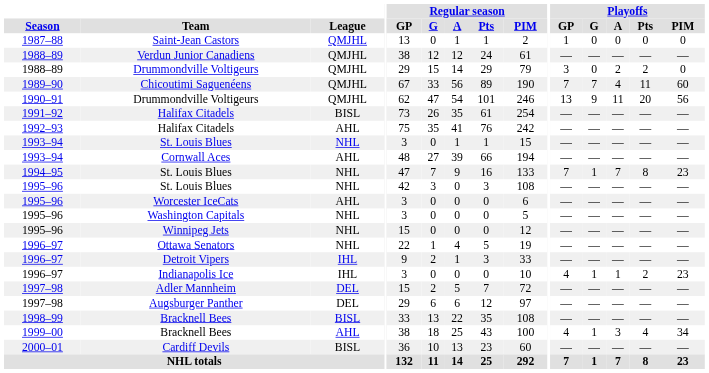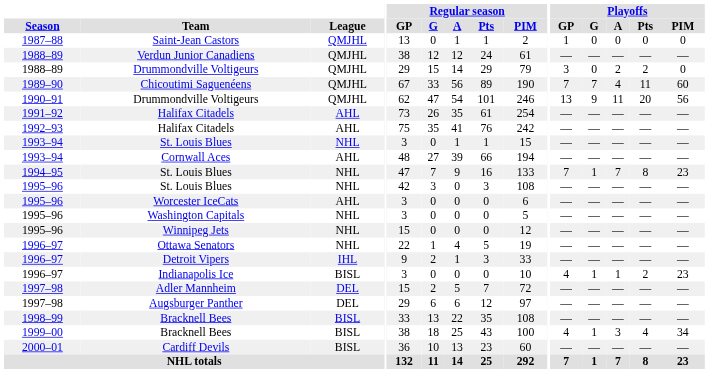1991–92 / Halifax Citadels | League: BISL -> AHL
Indianapolis Ice | League: IHL -> BISL
1999–00 / Bracknell Bees | League: AHL -> BISL
